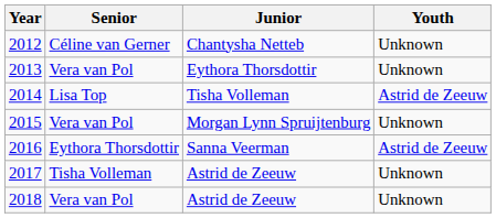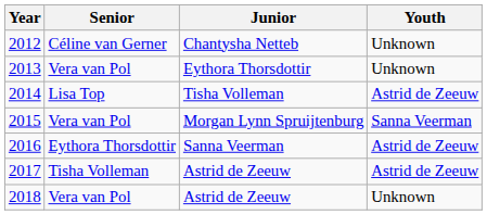2015 | Youth: Unknown -> Sanna Veerman
2017 | Youth: Unknown -> Astrid de Zeeuw
